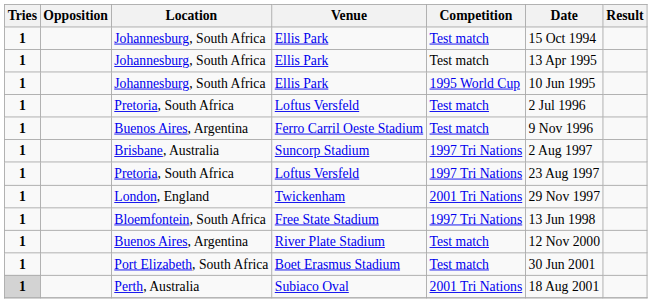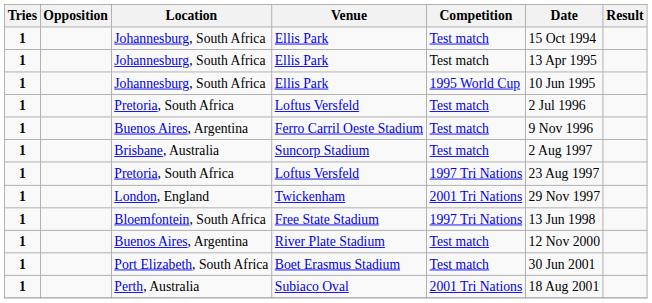Suncorp Stadium | Competition: 1997 Tri Nations -> Test match
Subiaco Oval | Tries: lightgrey background -> no background
